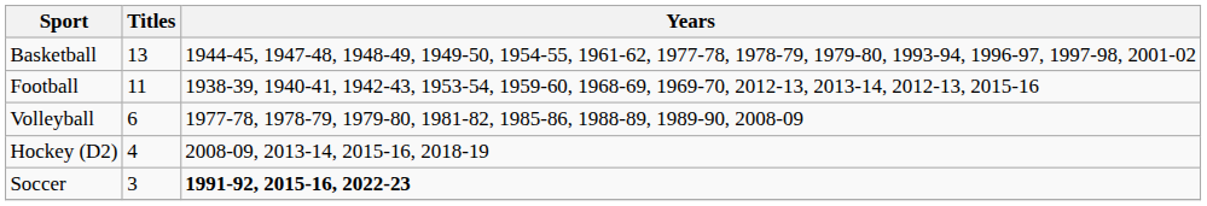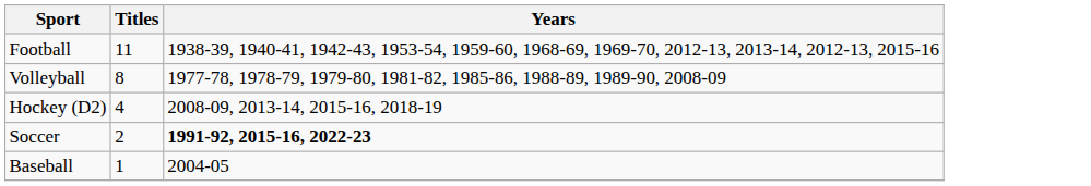- row: Basketball | 13 | 1944-45, 1947-48, 1948-49, 1949-50, 1954-55, 1961-62, 1977-78, 1978-79, 1979-80, 1993-94, 1996-97, 1997-98, 2001-02
Volleyball | Titles: 6 -> 8
Soccer | Titles: 3 -> 2
+ row: Baseball | 1 | 2004-05
